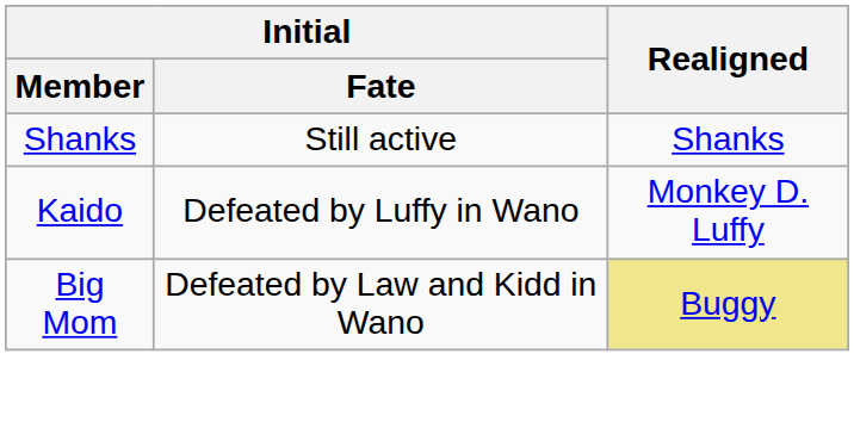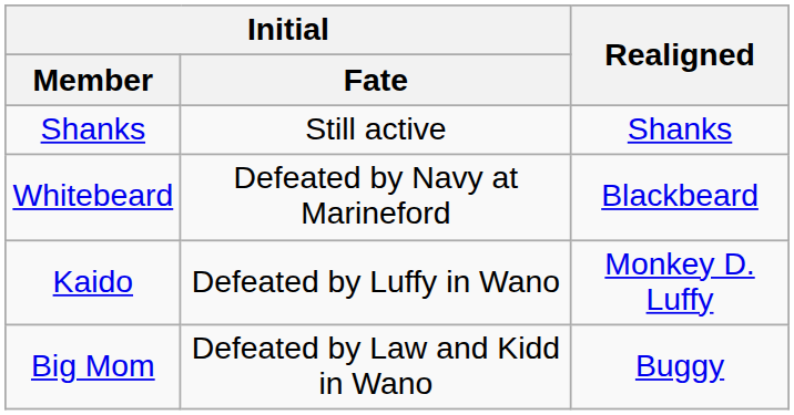+ row: Whitebeard | Defeated by Navy at Marineford | Blackbeard
Big Mom | Realigned: khaki background -> no background
